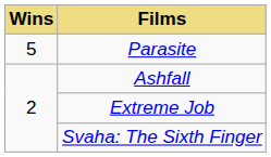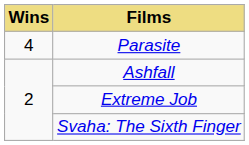Parasite | Wins: 5 -> 4
